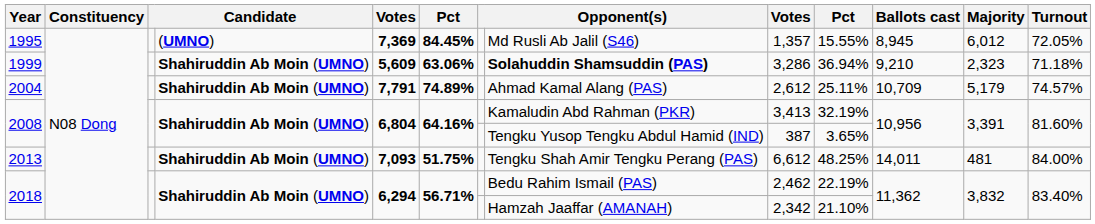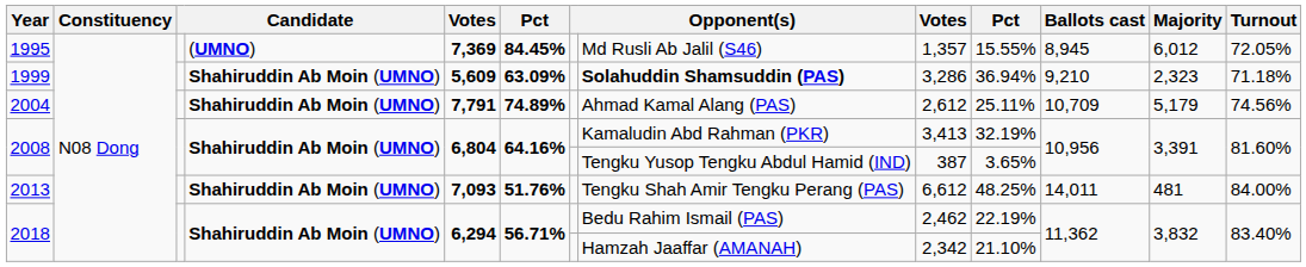1999 | column 6: 63.06% -> 63.09%
2004 | Turnout: 74.57% -> 74.56%
2013 | column 6: 51.75% -> 51.76%
